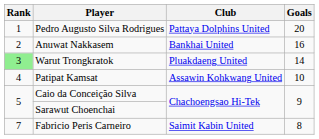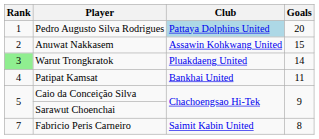Pedro Augusto Silva Rodrigues | Club: no background -> lightblue background
Anuwat Nakkasem | Club: Bankhai United -> Assawin Kohkwang United
Anuwat Nakkasem | Goals: 16 -> 15
Patipat Kamsat | Club: Assawin Kohkwang United -> Bankhai United
Patipat Kamsat | Goals: 10 -> 11
